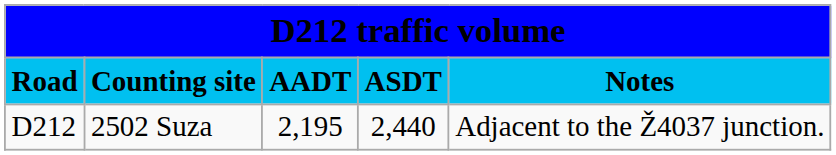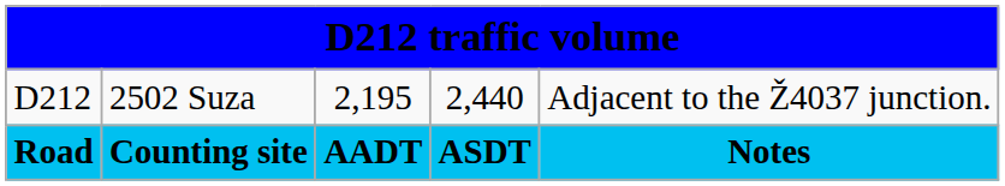rows swapped: Road <-> D212
